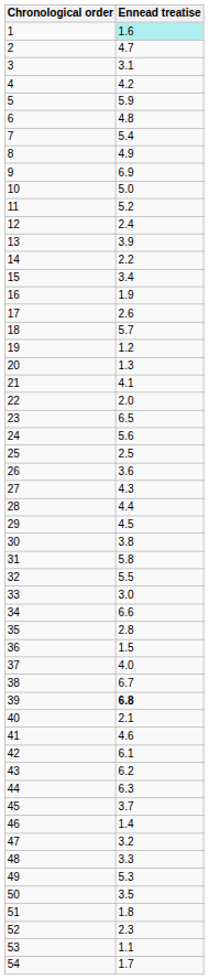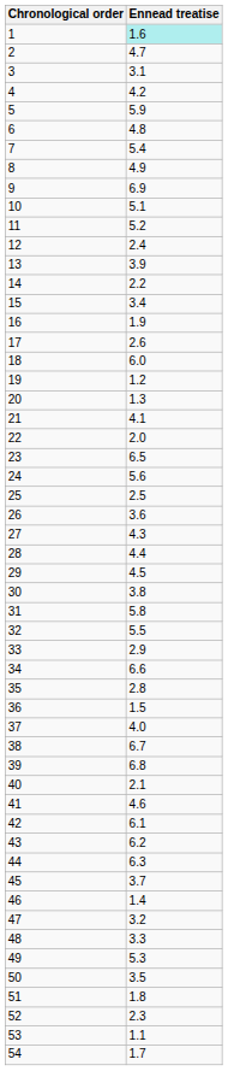10 | Ennead treatise: 5.0 -> 5.1
18 | Ennead treatise: 5.7 -> 6.0
33 | Ennead treatise: 3.0 -> 2.9
39 | Ennead treatise: bold -> normal
